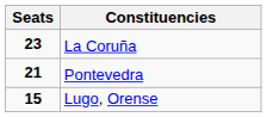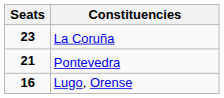Lugo, Orense | Seats: 15 -> 16
